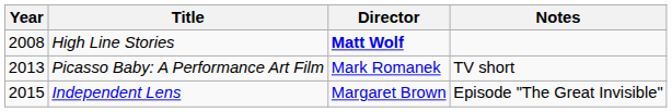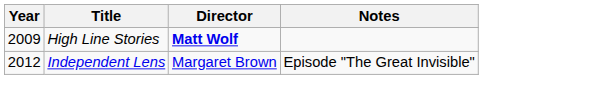High Line Stories | Year: 2008 -> 2009
- row: 2013 | Picasso Baby: A Performance Art Film | Mark Romanek | TV short
Independent Lens | Year: 2015 -> 2012
